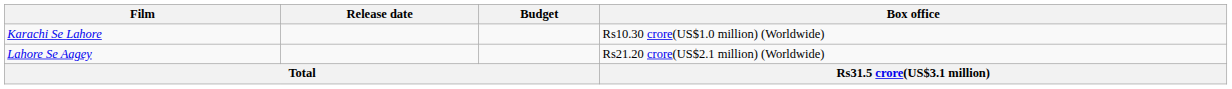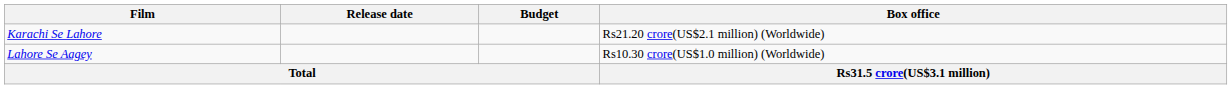Karachi Se Lahore | Box office: Rs10.30 crore(US$1.0 million) (Worldwide) -> Rs21.20 crore(US$2.1 million) (Worldwide)
Lahore Se Aagey | Box office: Rs21.20 crore(US$2.1 million) (Worldwide) -> Rs10.30 crore(US$1.0 million) (Worldwide)
